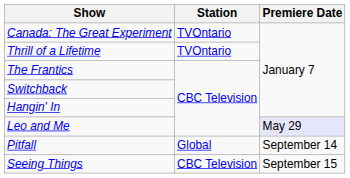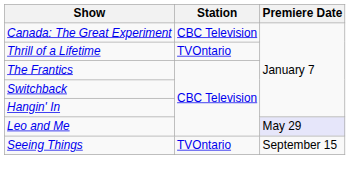Canada: The Great Experiment | Station: TVOntario -> CBC Television
- row: Pitfall | Global | September 14
Seeing Things | Station: CBC Television -> TVOntario
